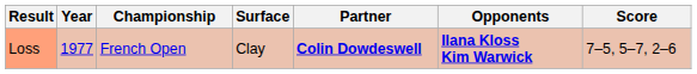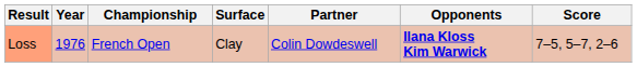Loss | Year: 1977 -> 1976
Loss | Partner: bold -> normal
